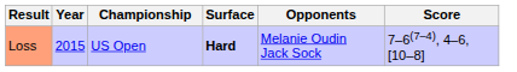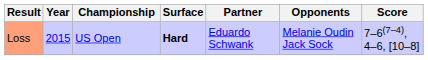+ column: Partner | Eduardo Schwank
